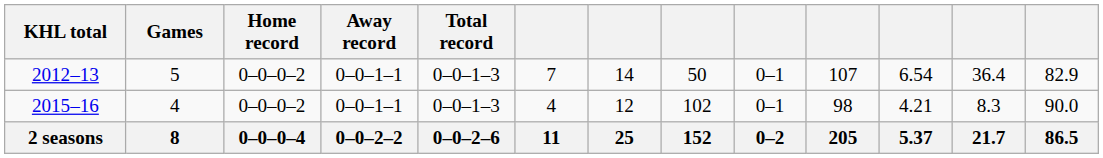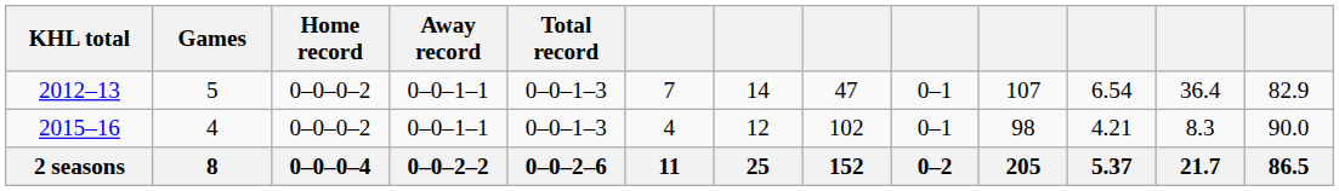2012–13 | column 8: 50 -> 47
